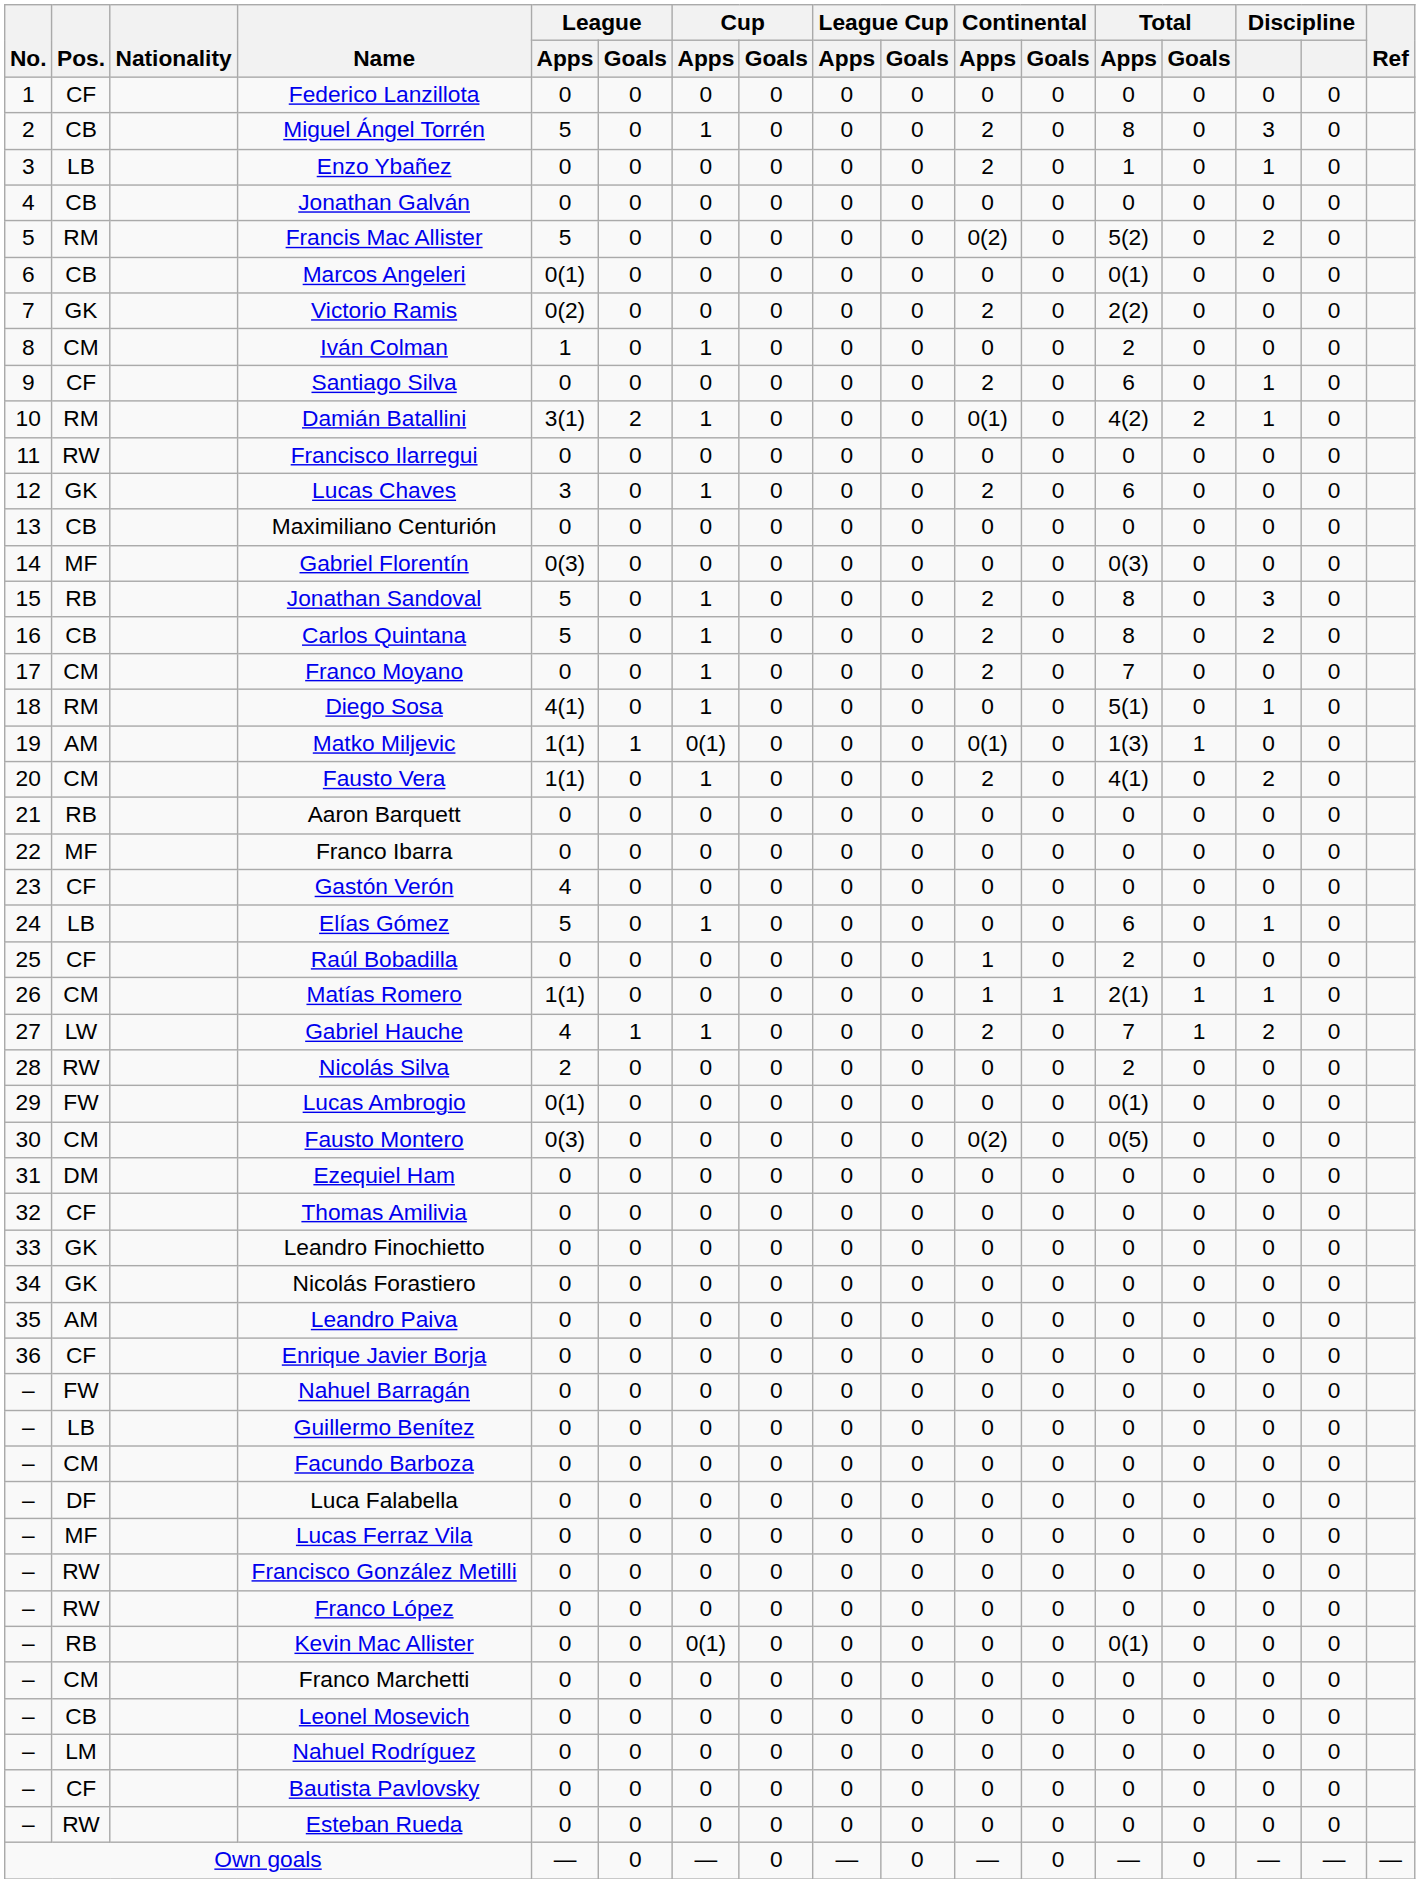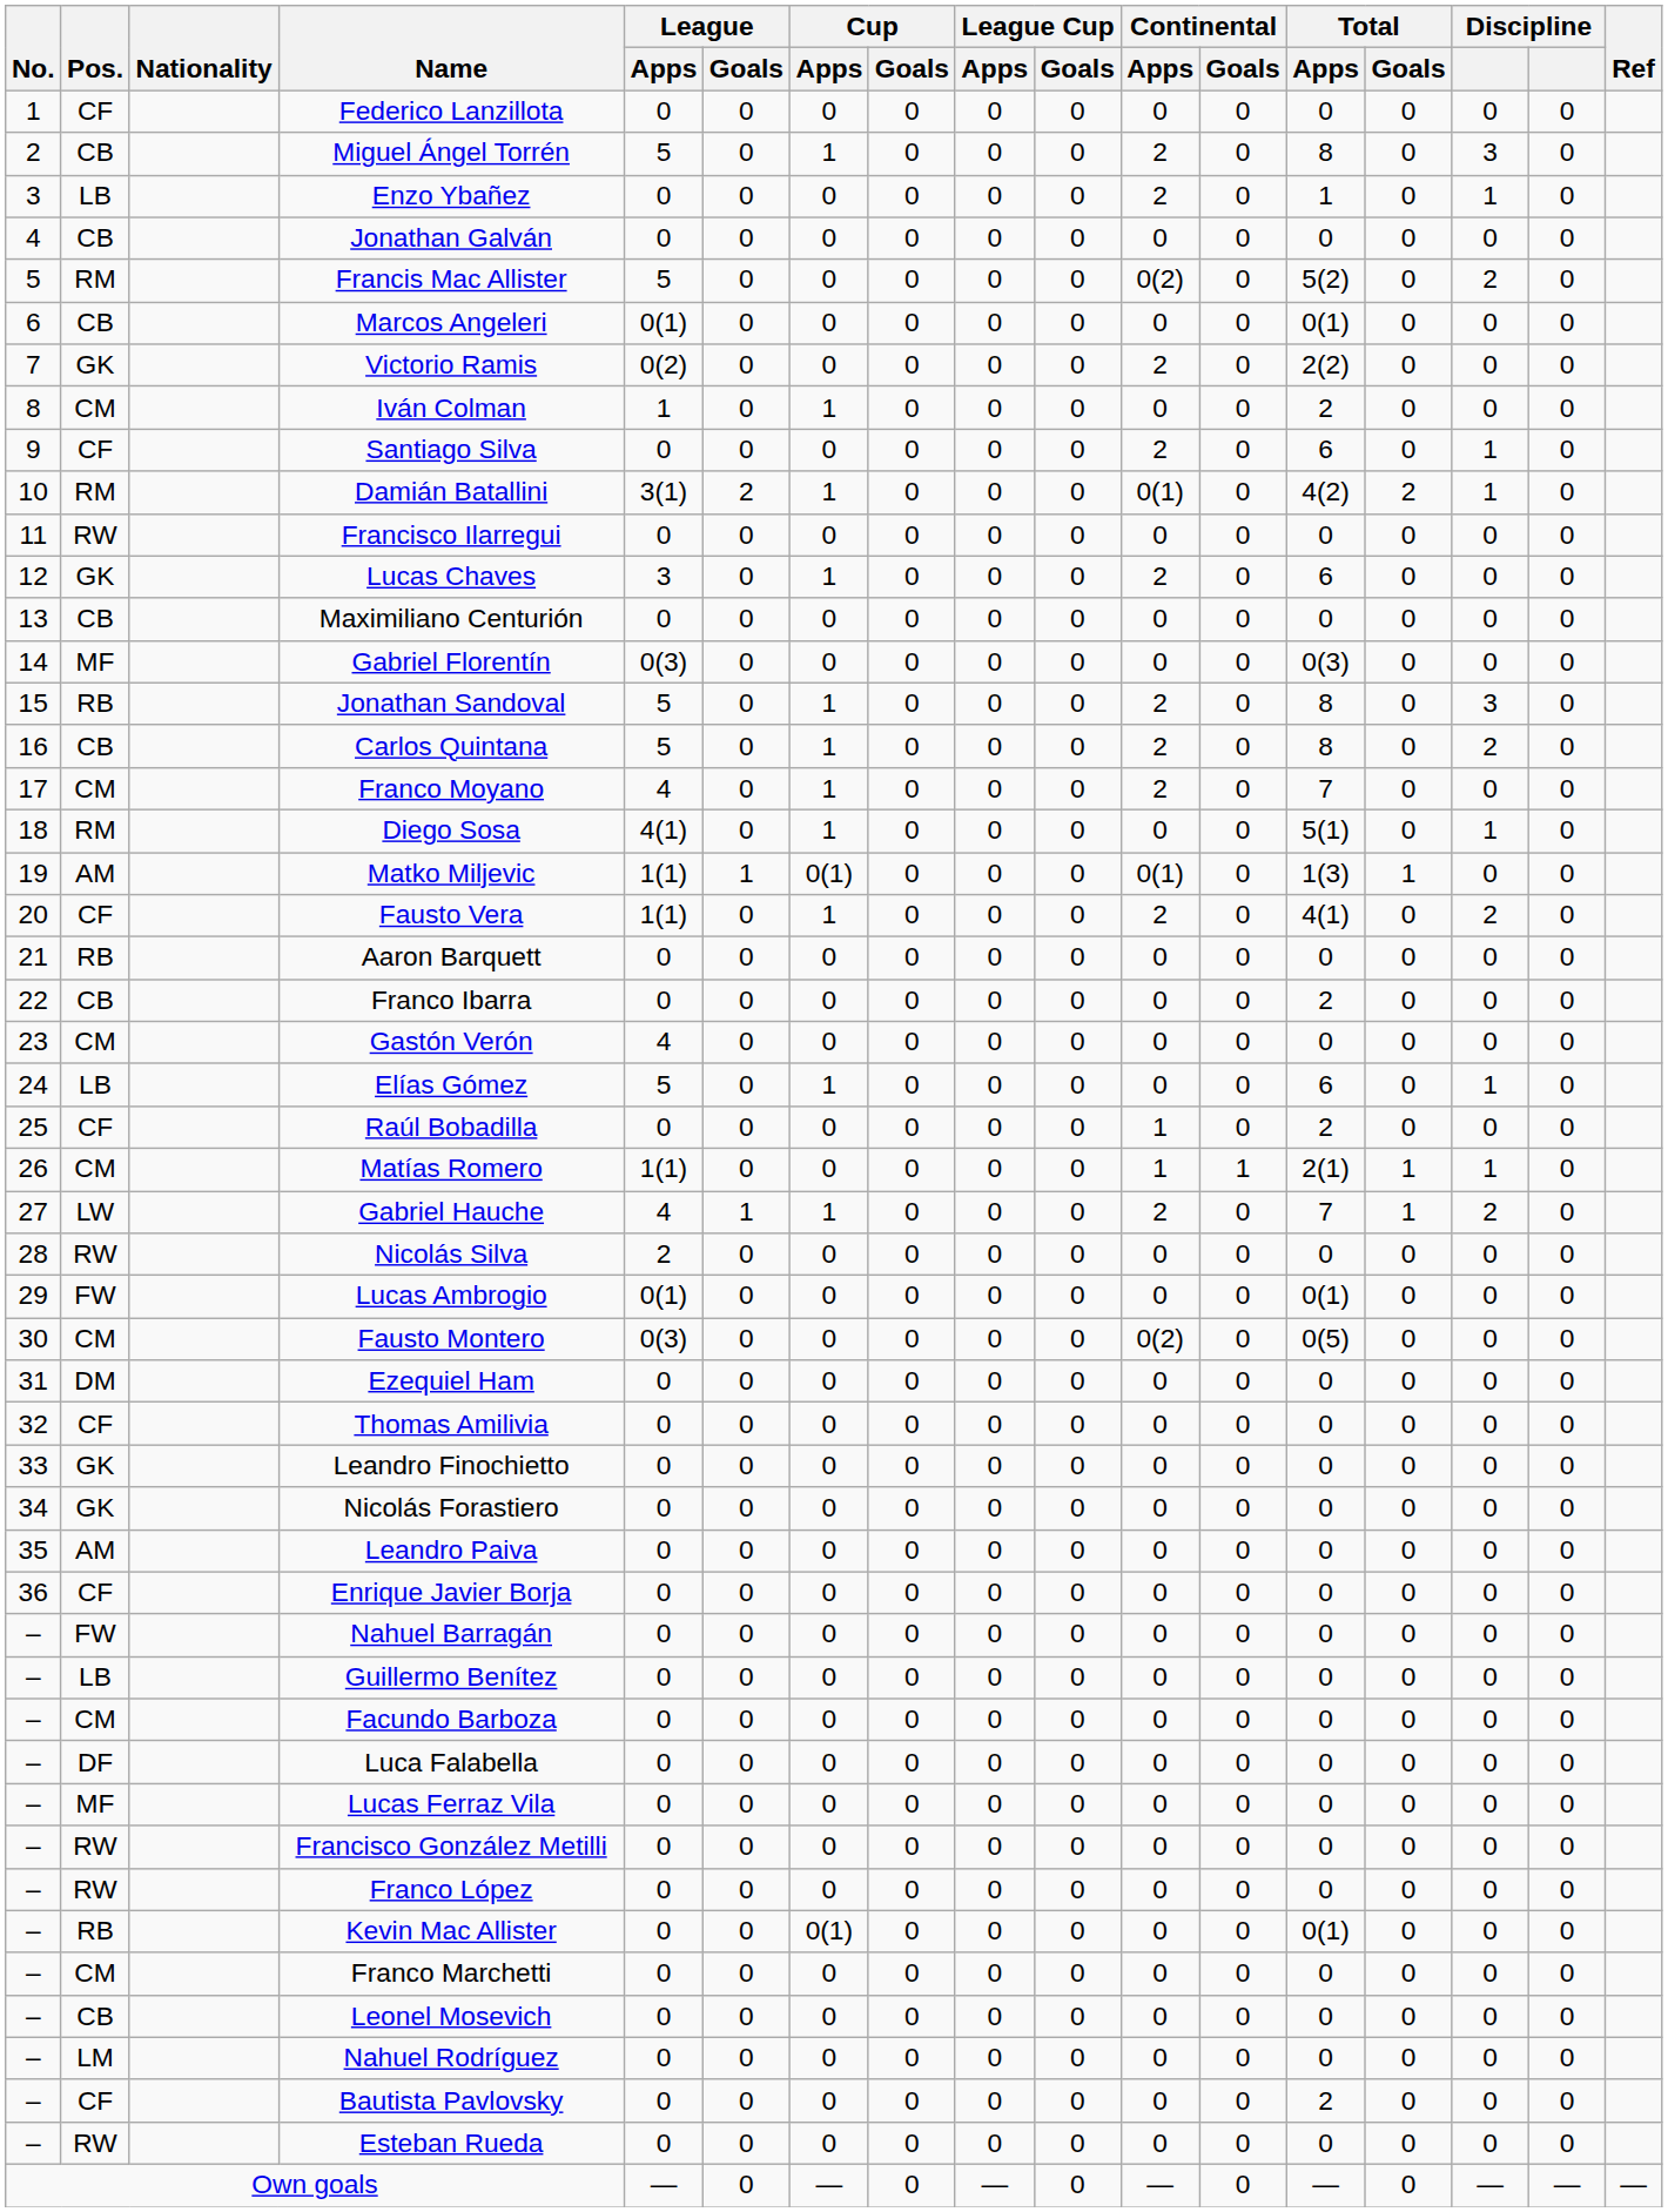Franco Moyano | League / Apps: 0 -> 4
Fausto Vera | Pos.: CM -> CF
Franco Ibarra | Pos.: MF -> CB
Franco Ibarra | Total / Apps: 0 -> 2
Gastón Verón | Pos.: CF -> CM
Nicolás Silva | Total / Apps: 2 -> 0
Bautista Pavlovsky | Total / Apps: 0 -> 2
